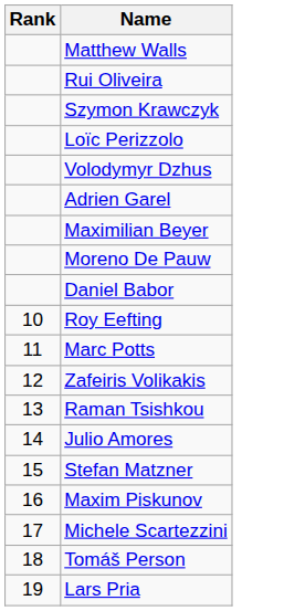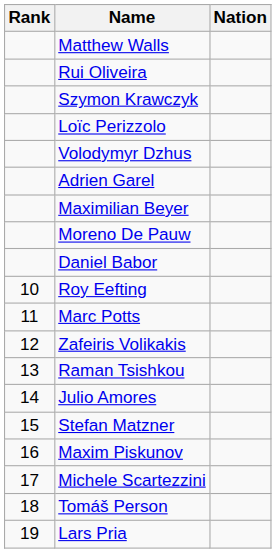+ column: Nation
